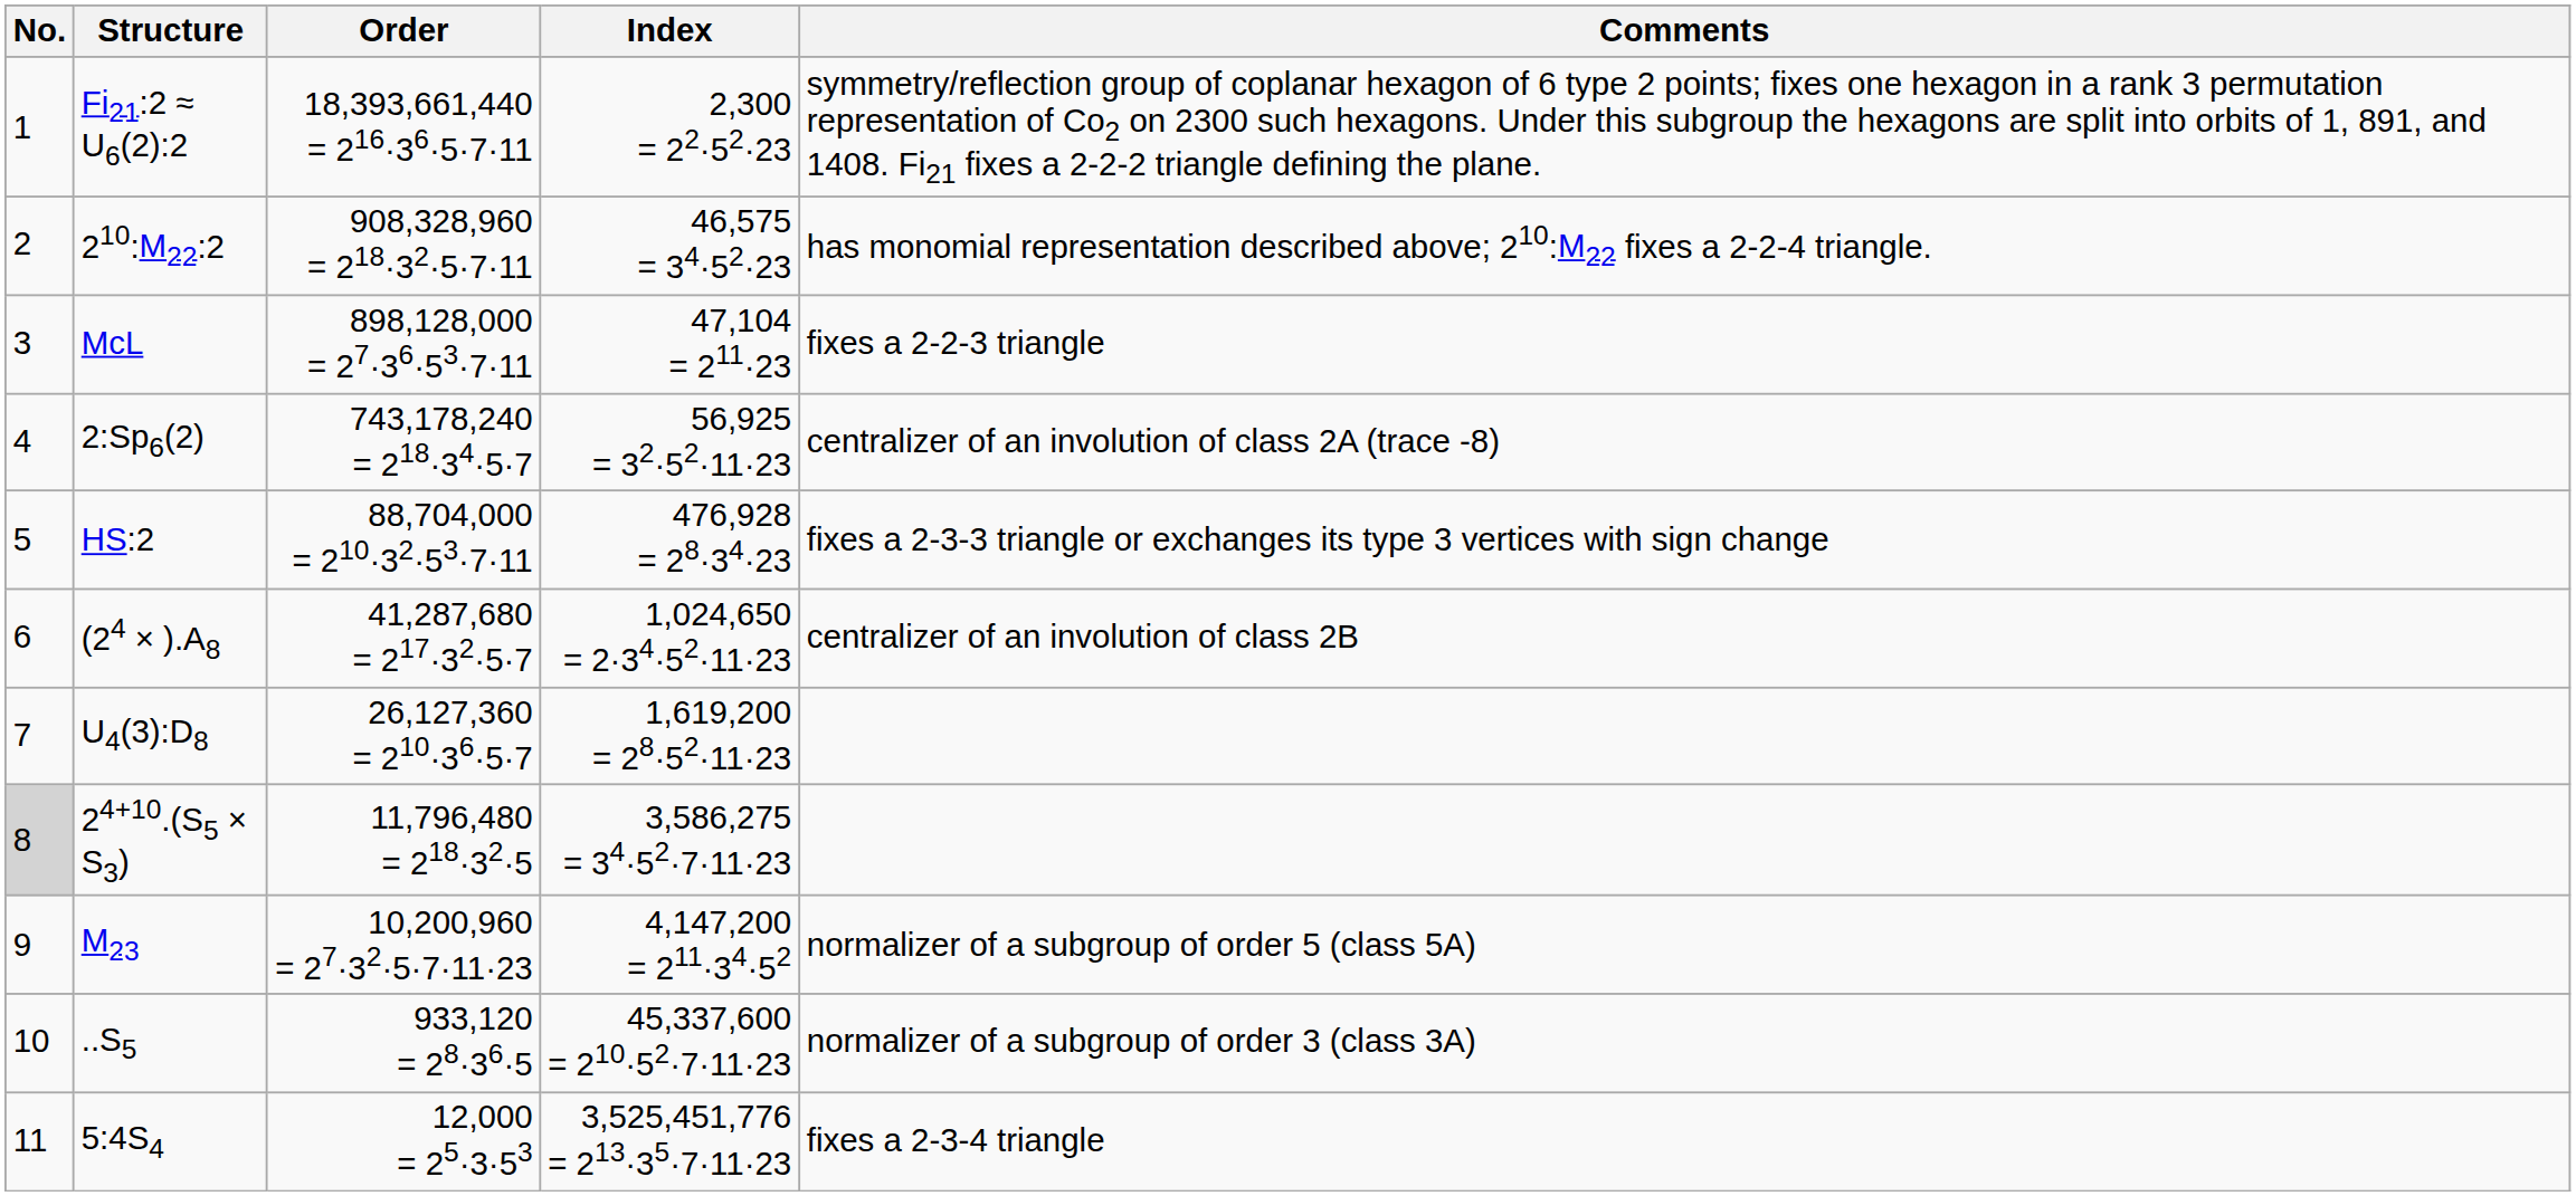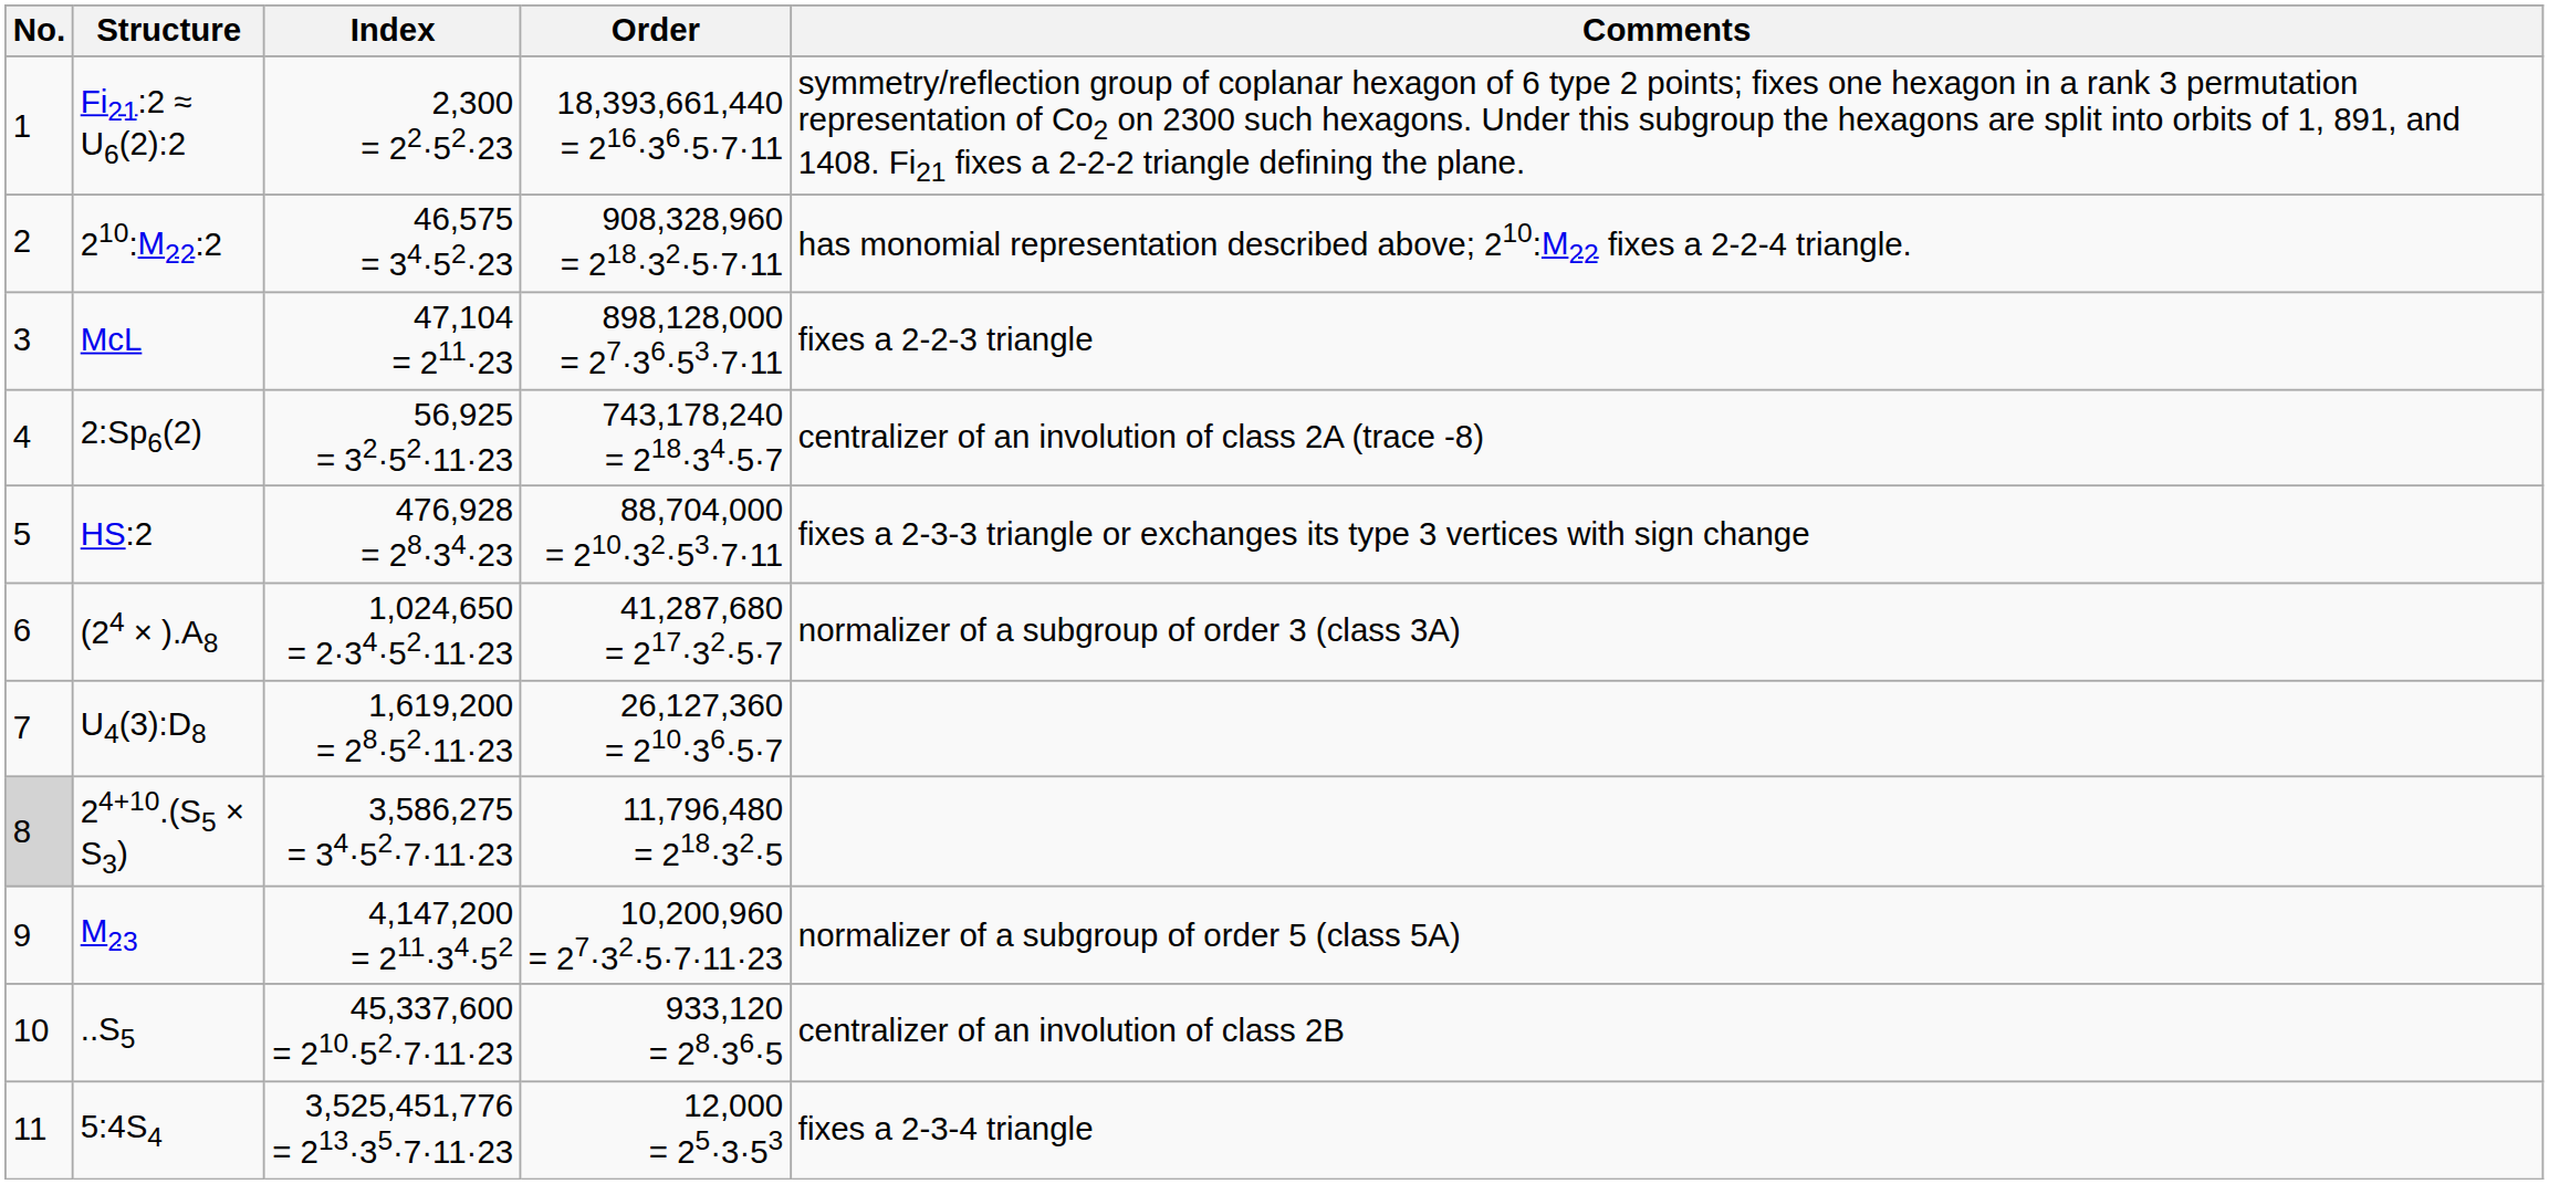columns swapped: Order <-> Index
(24 × ).A8 | Comments: centralizer of an involution of class 2B -> normalizer of a subgroup of order 3 (class 3A)
..S5 | Comments: normalizer of a subgroup of order 3 (class 3A) -> centralizer of an involution of class 2B
